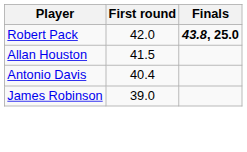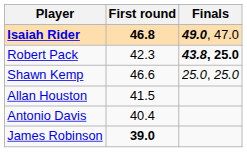+ row: Isaiah Rider | 46.8 | 49.0, 47.0
Robert Pack | First round: 42.0 -> 42.3
+ row: Shawn Kemp | 46.6 | 25.0, 25.0
James Robinson | First round: normal -> bold
